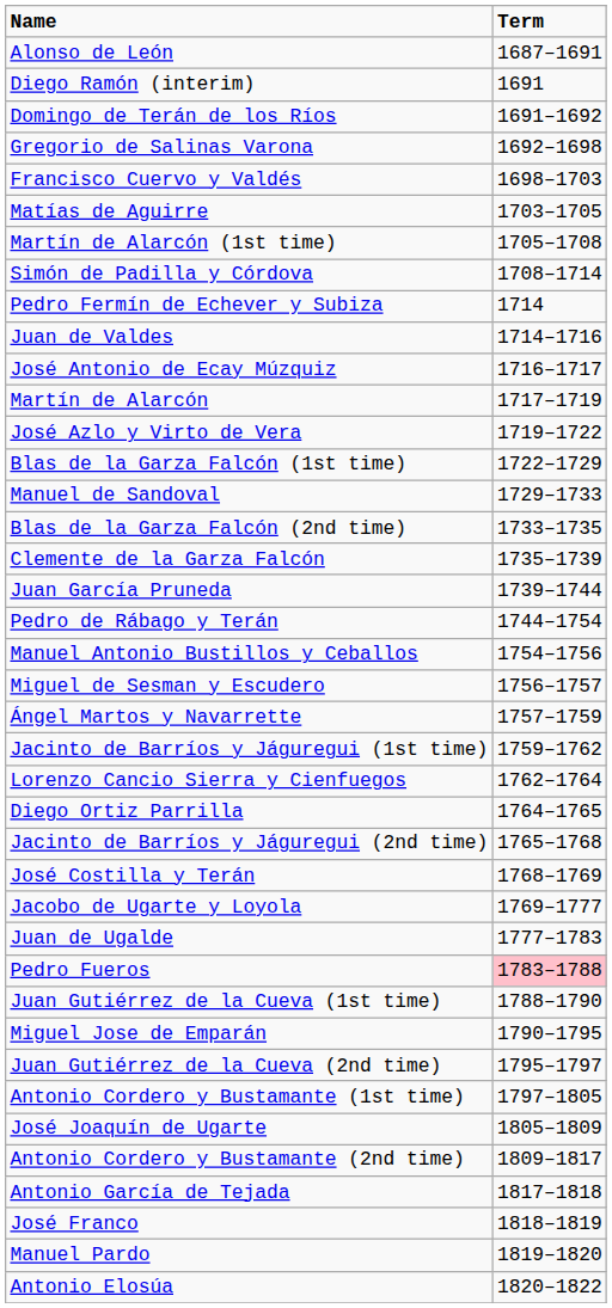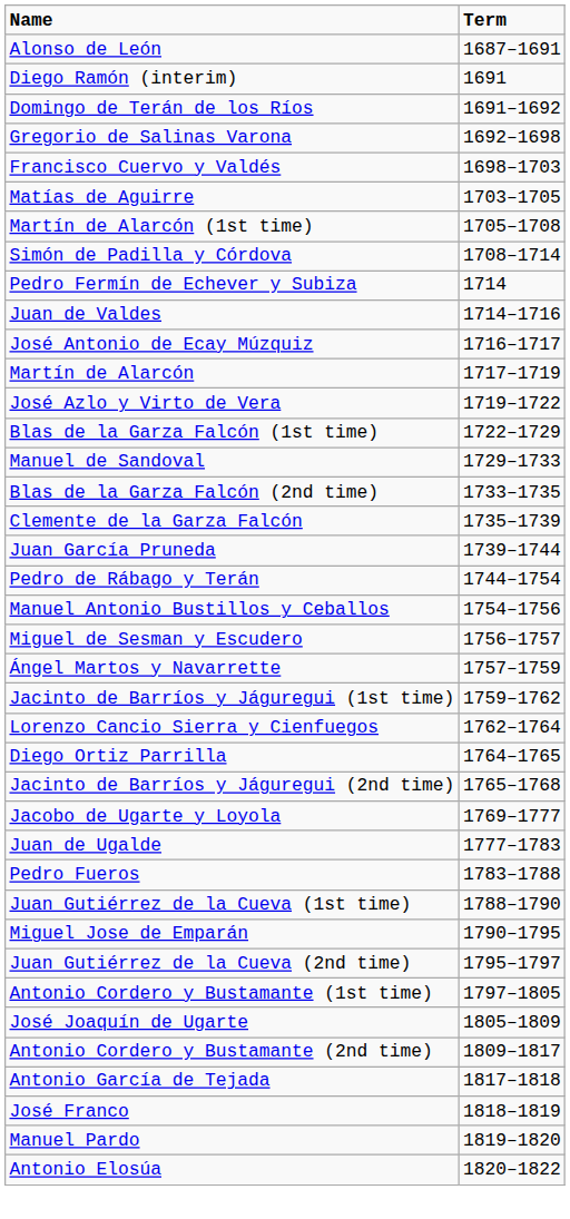- row: José Costilla y Terán | 1768–1769
Pedro Fueros | Term: pink background -> no background
